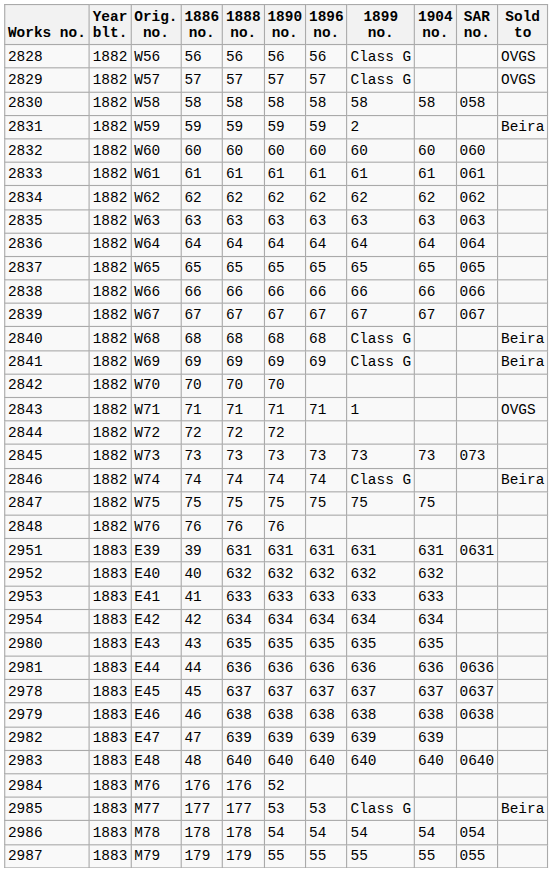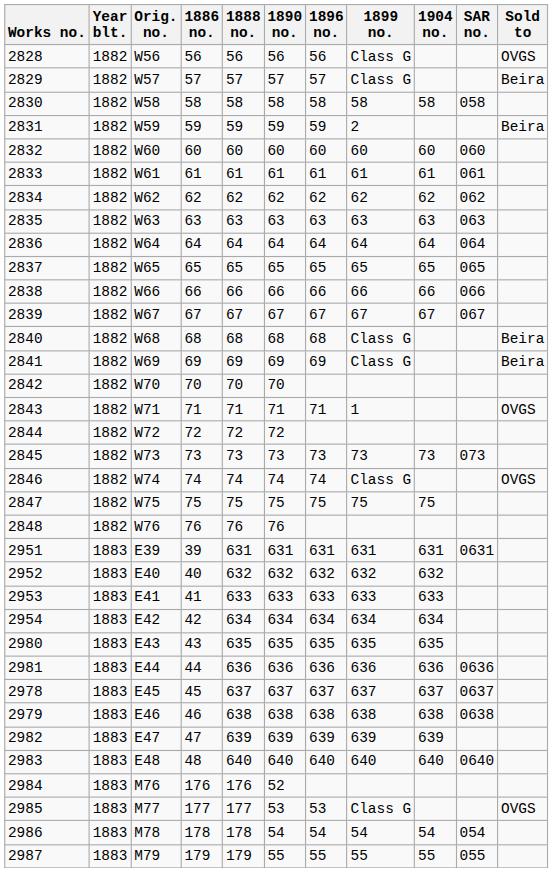2829 | Sold to: OVGS -> Beira
2846 | Sold to: Beira -> OVGS
2985 | Sold to: Beira -> OVGS
